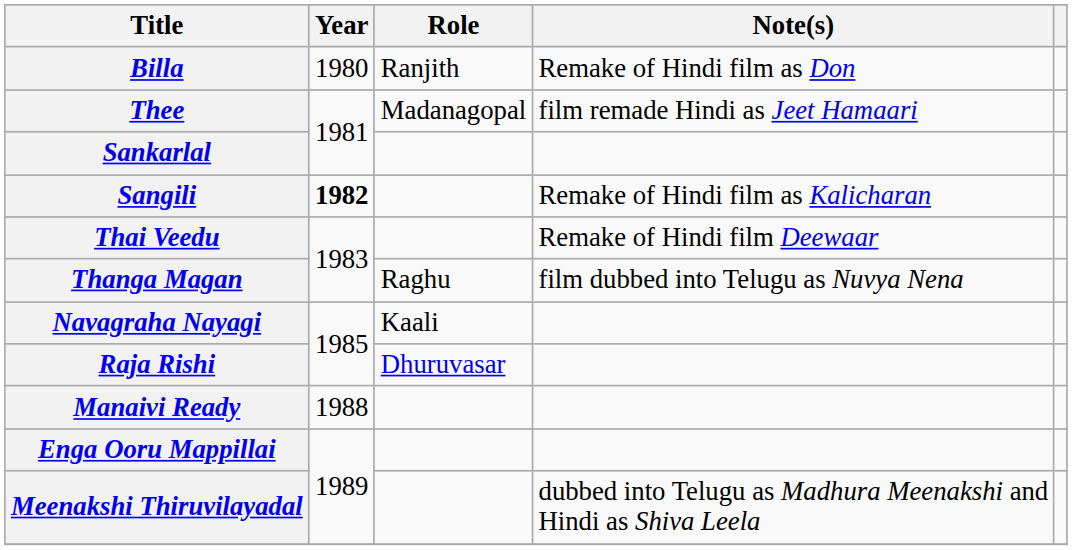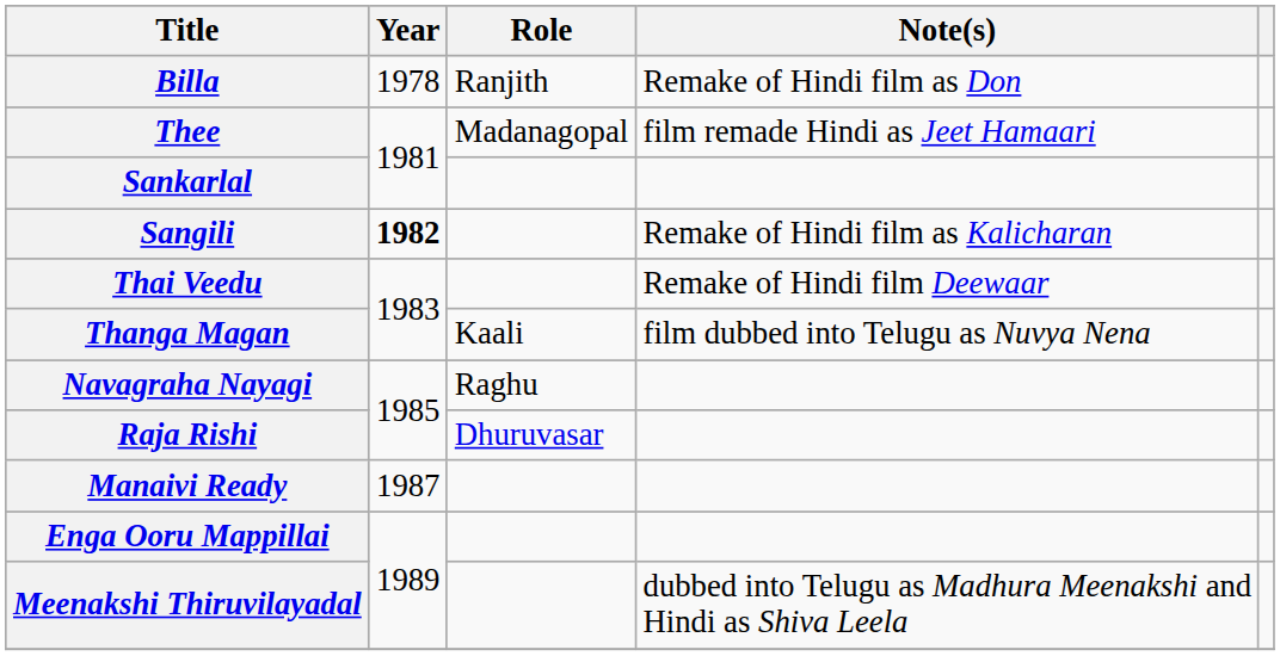Billa | Year: 1980 -> 1978
Thanga Magan | Role: Raghu -> Kaali
Navagraha Nayagi | Role: Kaali -> Raghu
Manaivi Ready | Year: 1988 -> 1987
